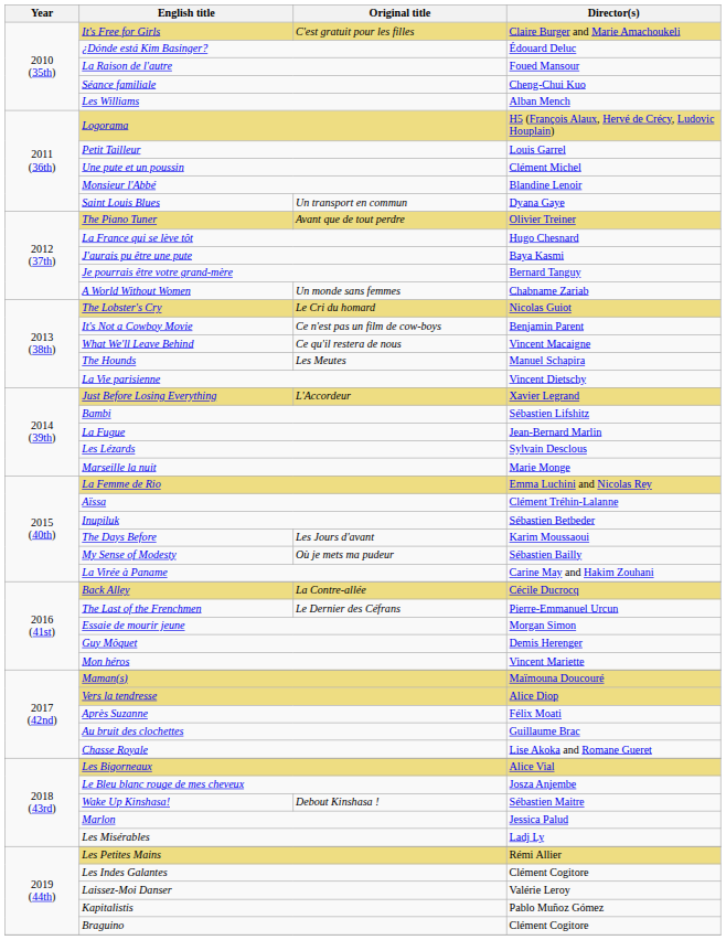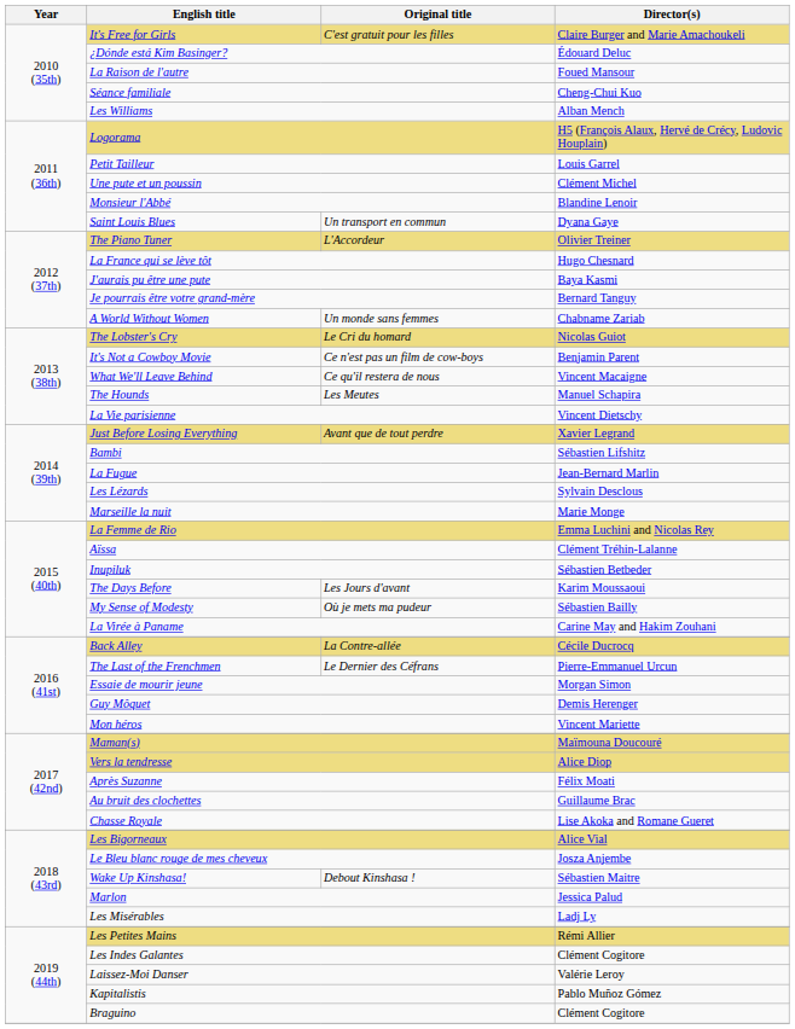The Piano Tuner | Original title: Avant que de tout perdre -> L'Accordeur
Just Before Losing Everything | Original title: L'Accordeur -> Avant que de tout perdre
